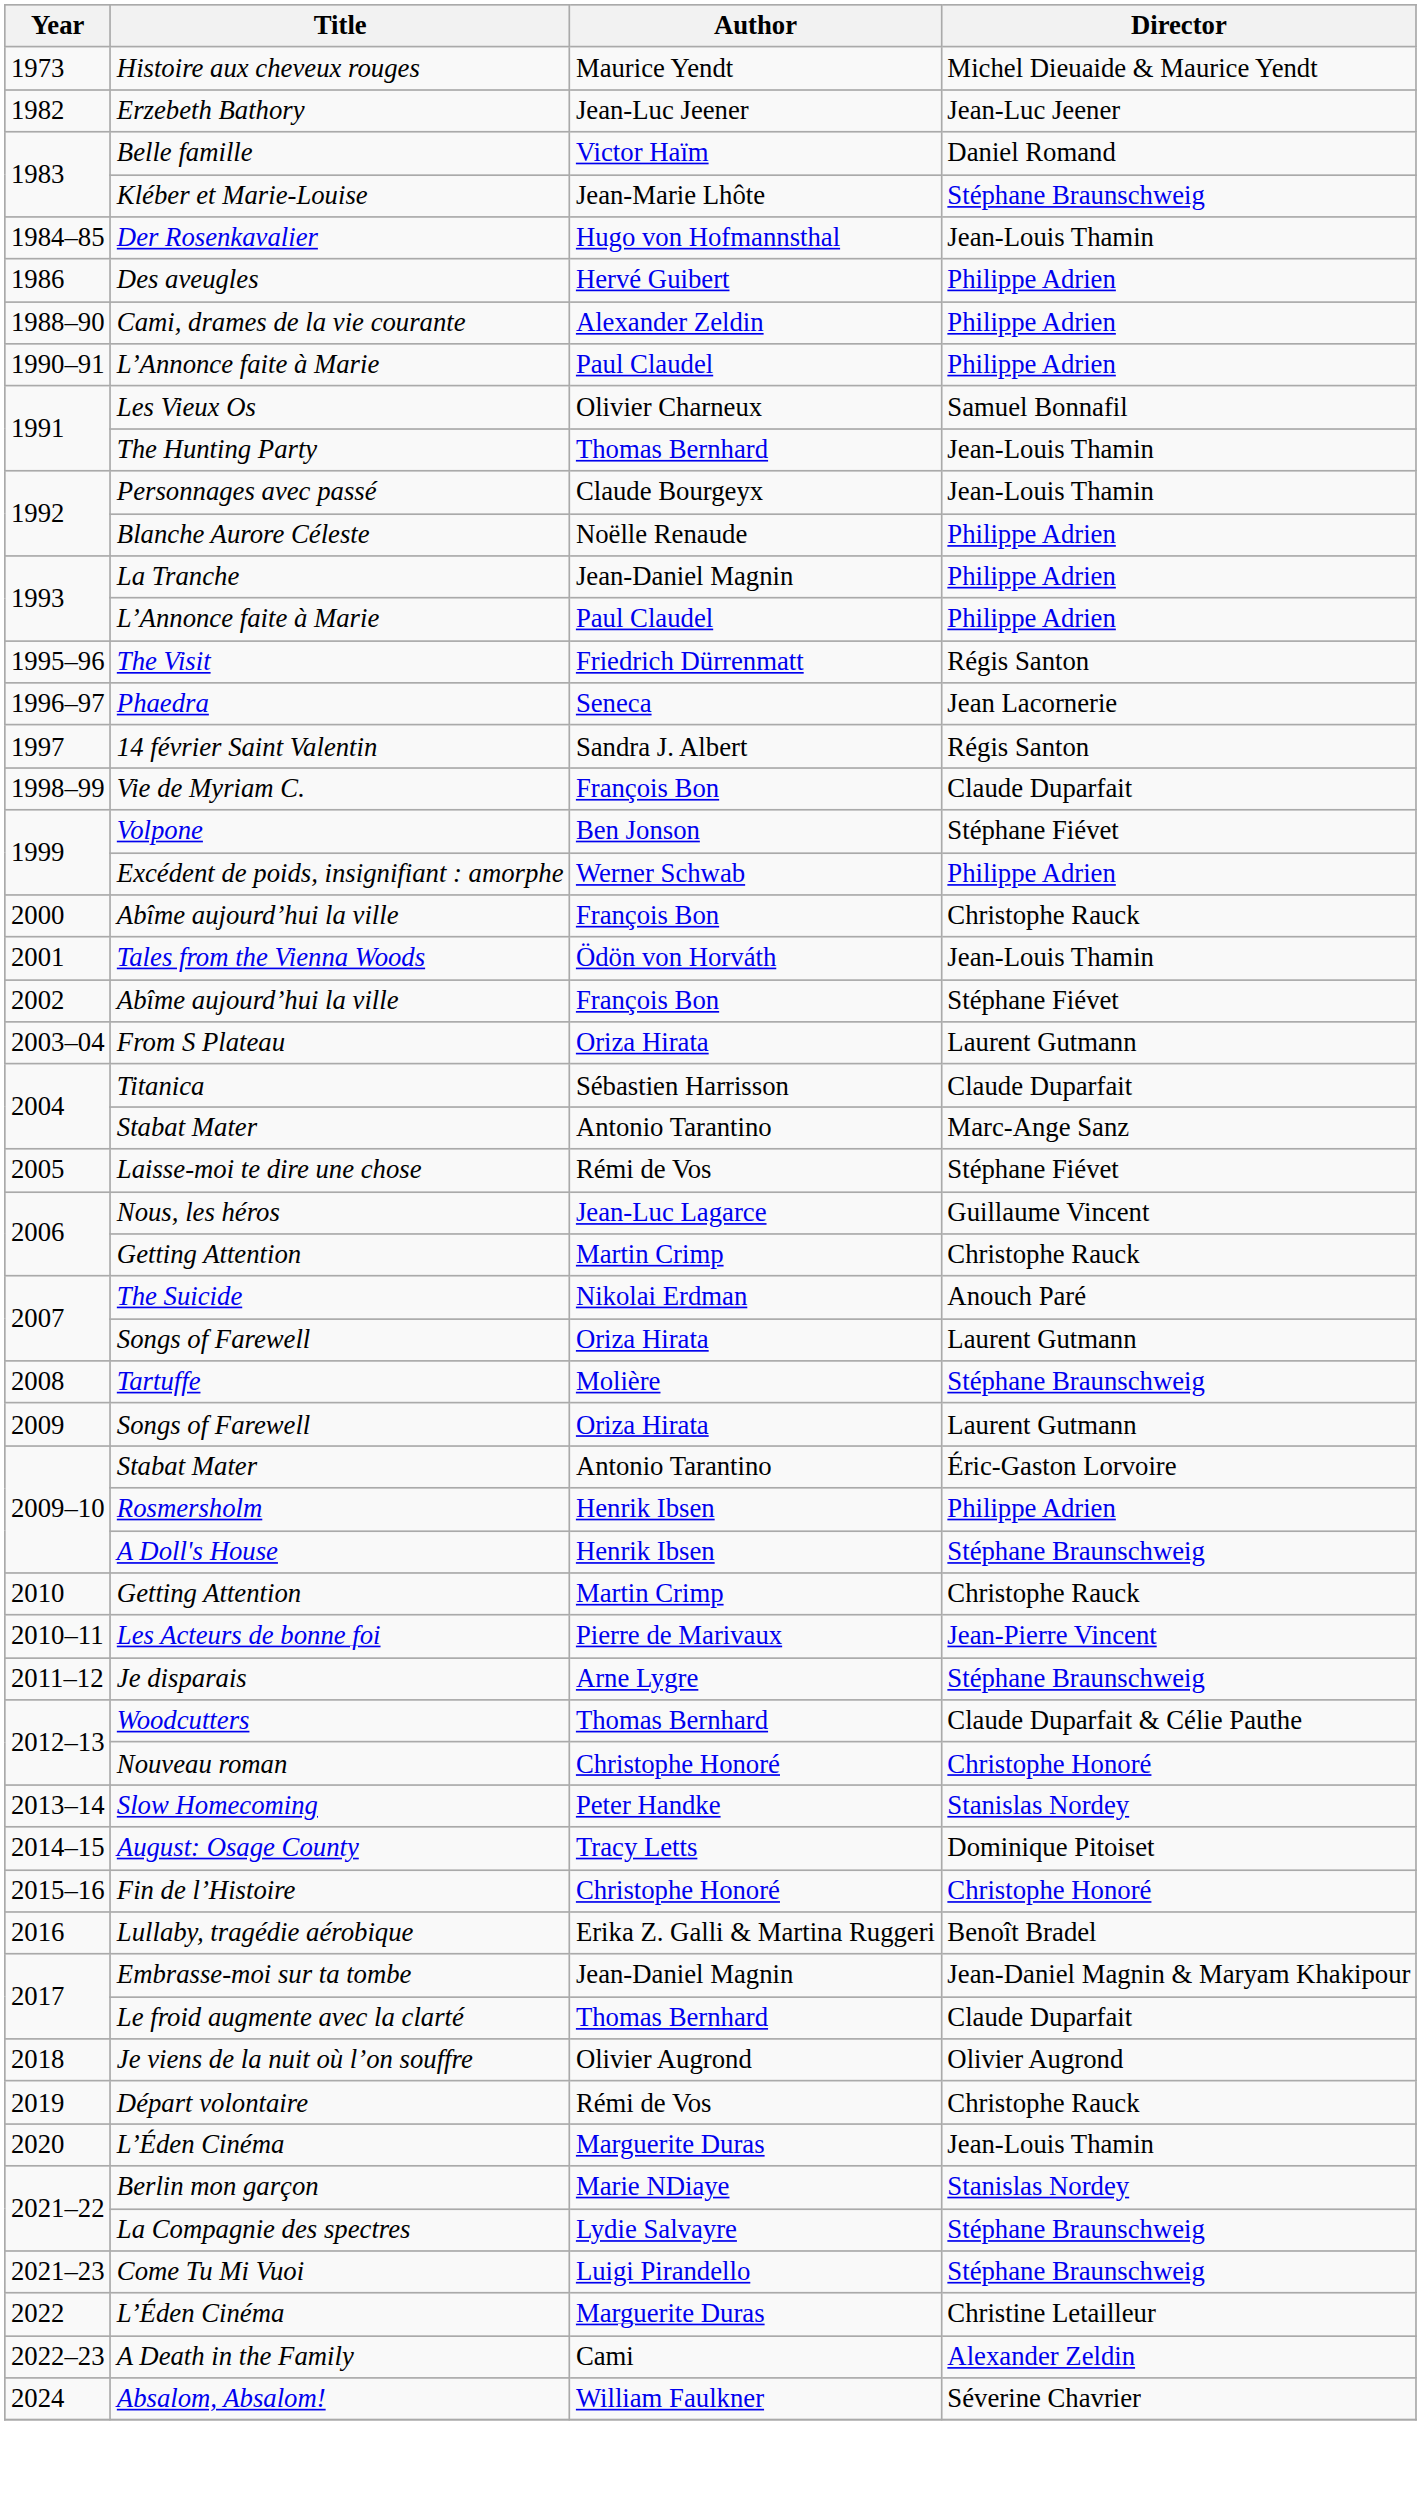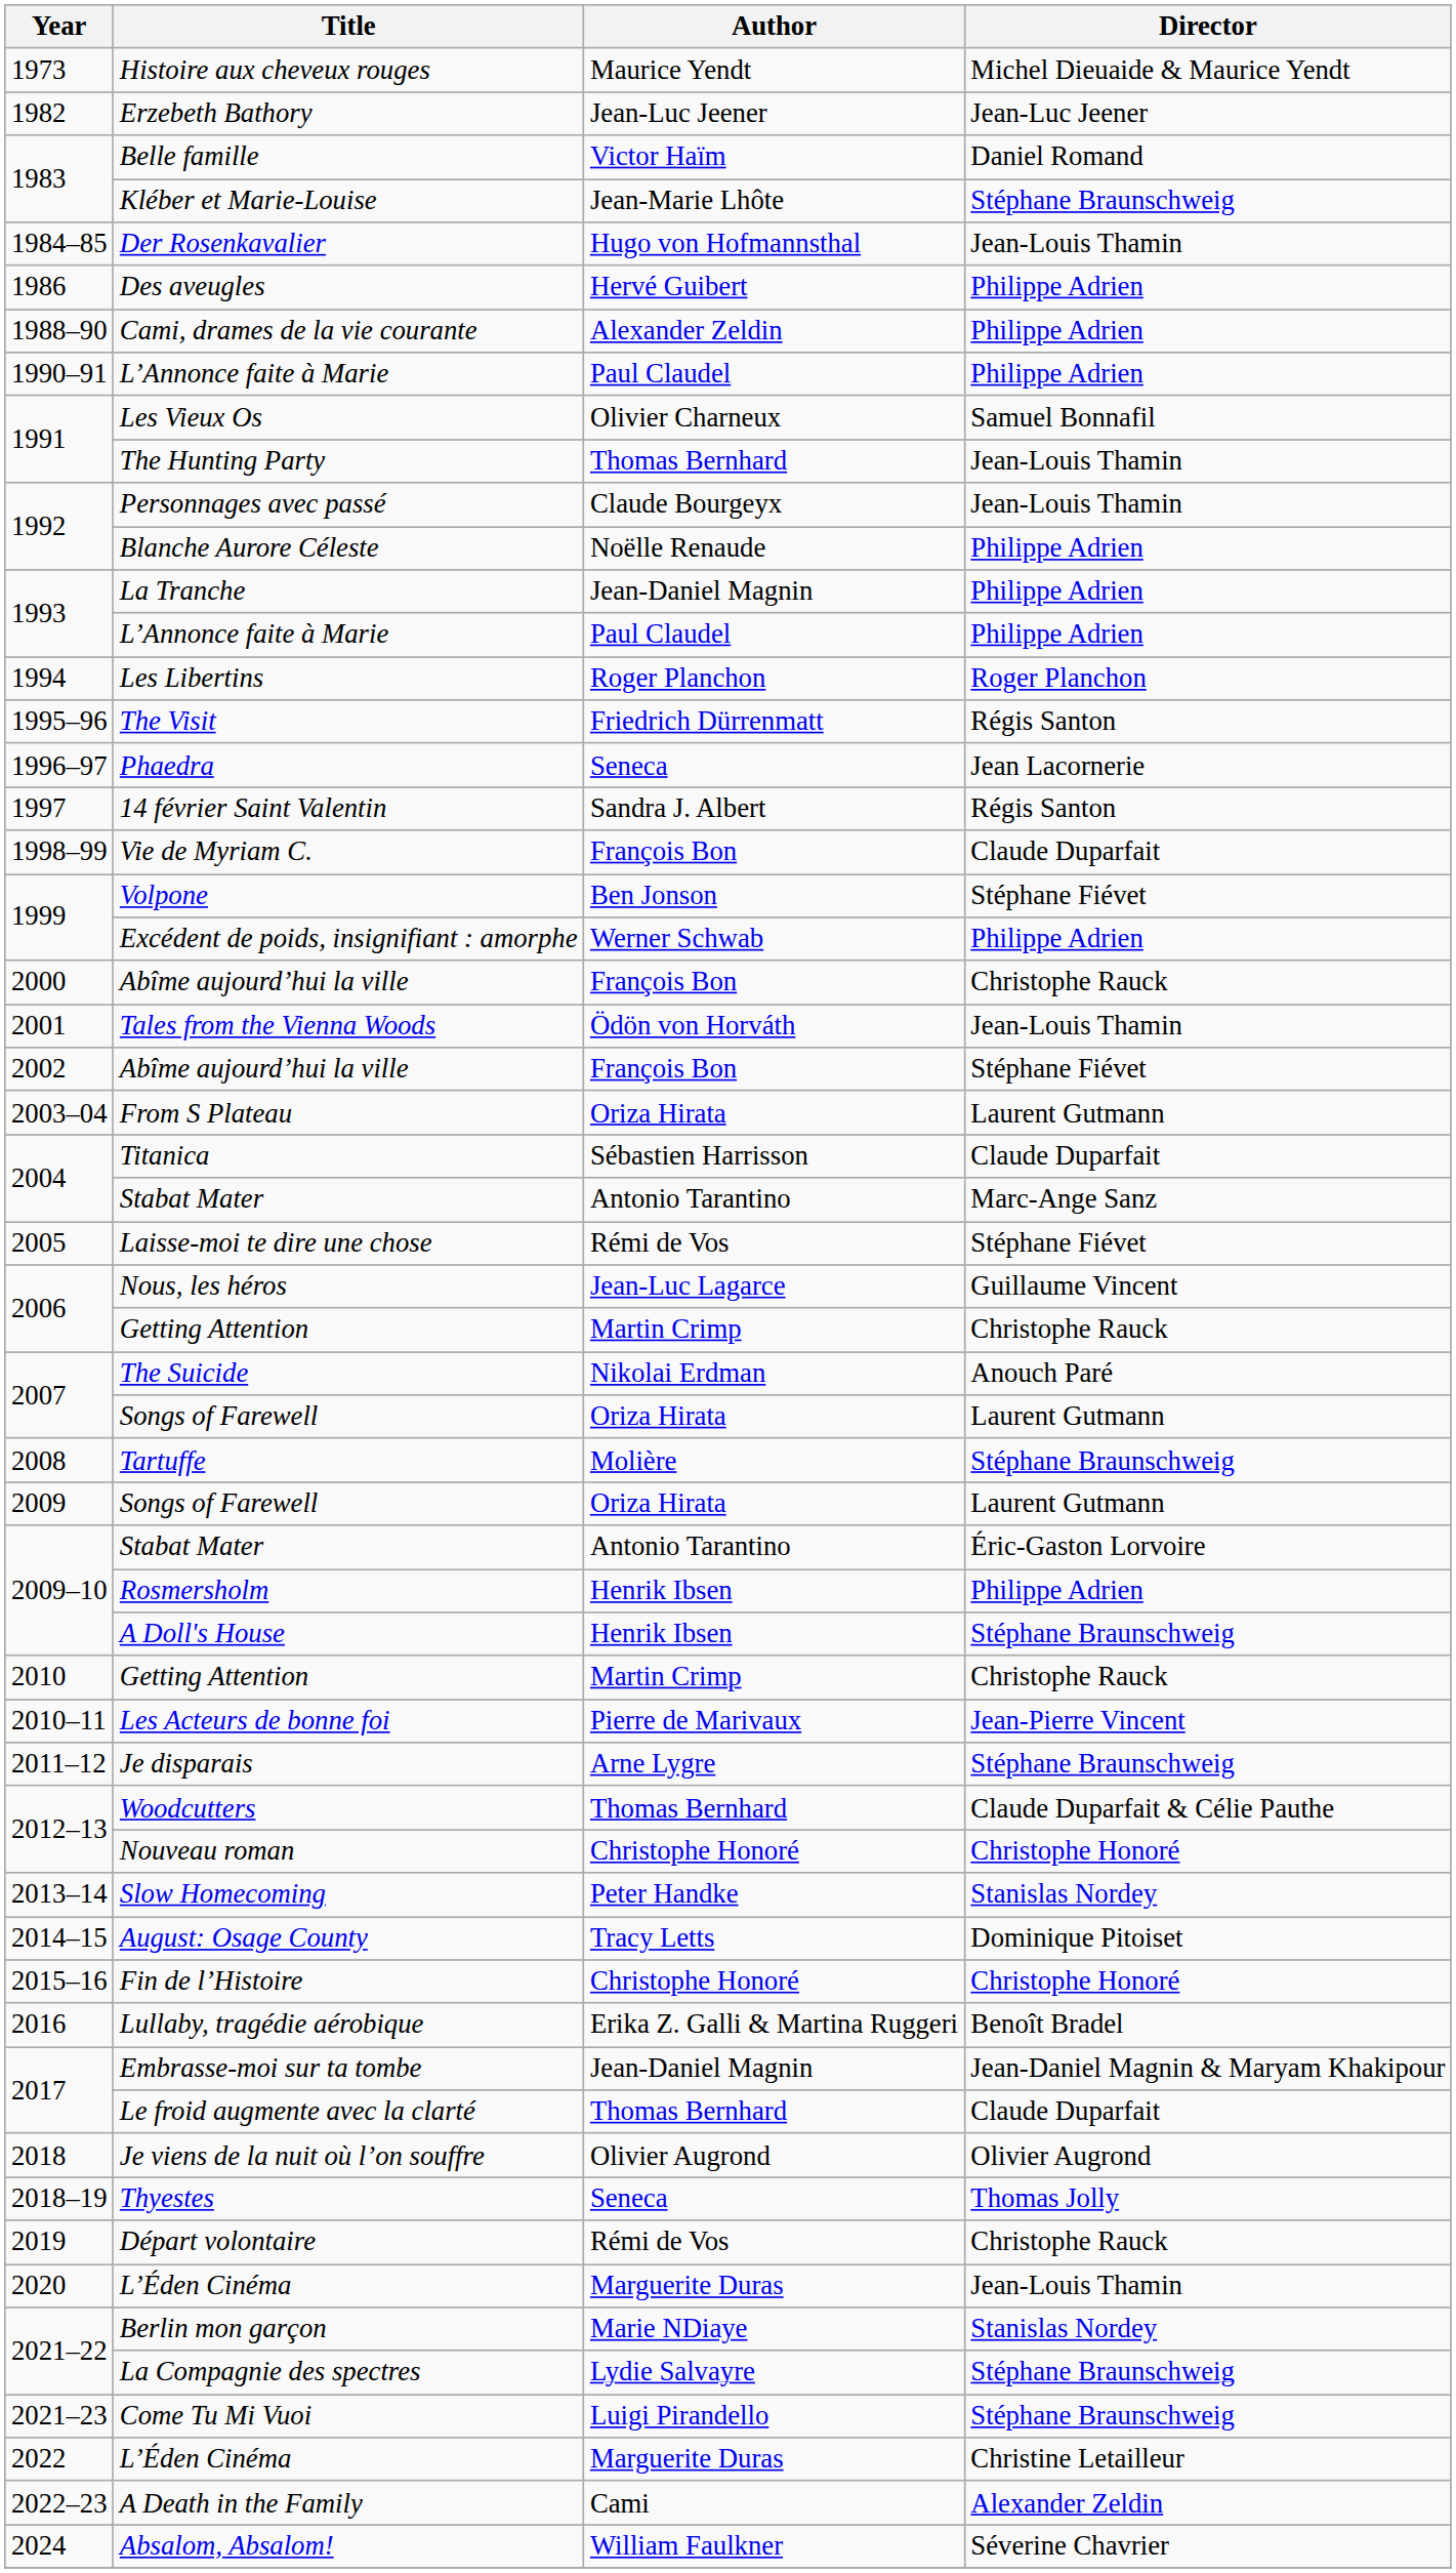+ row: 1994 | Les Libertins | Roger Planchon | Roger Planchon
+ row: 2018–19 | Thyestes | Seneca | Thomas Jolly
